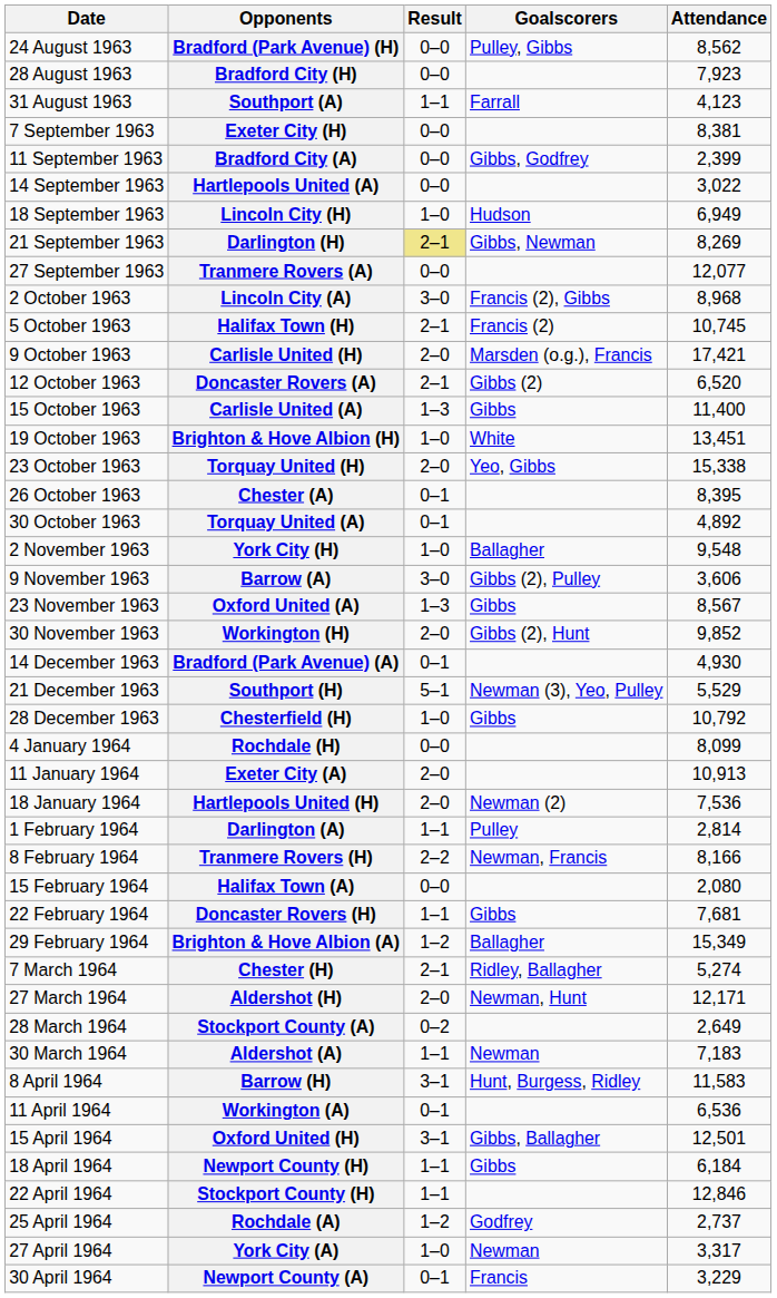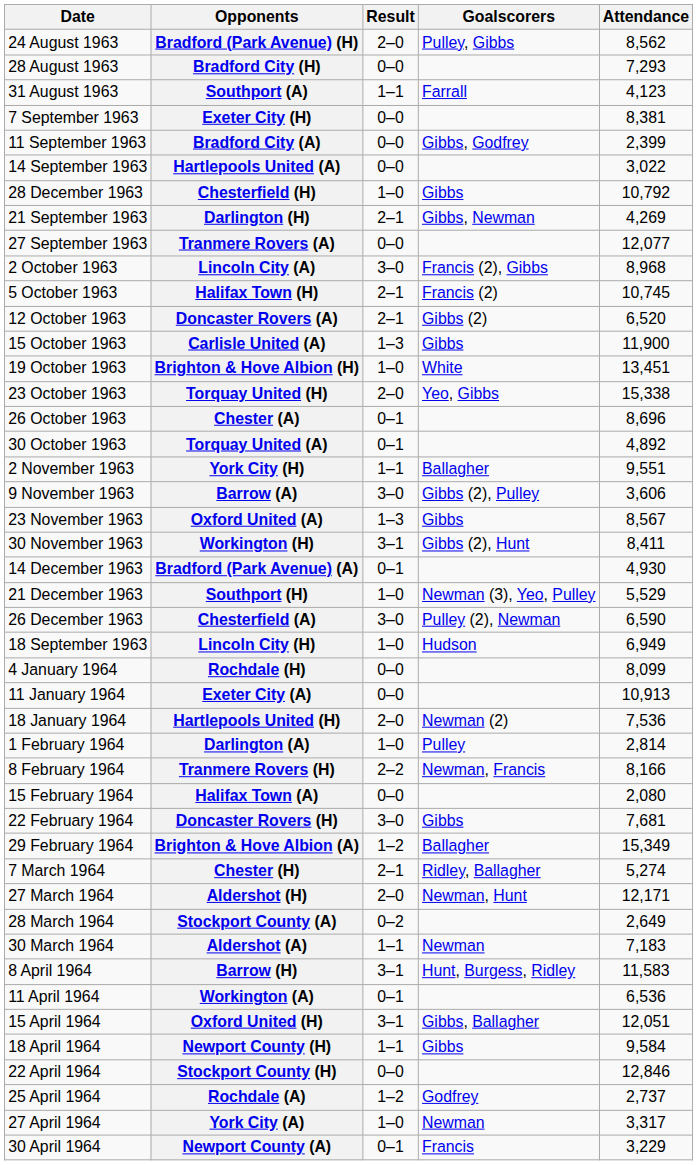Bradford (Park Avenue) (H) | Result: 0–0 -> 2–0
Bradford City (H) | Attendance: 7,923 -> 7,293
rows swapped: Lincoln City (H) <-> Chesterfield (H)
Darlington (H) | Result: khaki background -> no background
Darlington (H) | Attendance: 8,269 -> 4,269
- row: 9 October 1963 | Carlisle United (H) | 2–0 | Marsden (o.g.), Francis | 17,421
Carlisle United (A) | Attendance: 11,400 -> 11,900
Chester (A) | Attendance: 8,395 -> 8,696
York City (H) | Result: 1–0 -> 1–1
York City (H) | Attendance: 9,548 -> 9,551
Workington (H) | Result: 2–0 -> 3–1
Workington (H) | Attendance: 9,852 -> 8,411
Southport (H) | Result: 5–1 -> 1–0
+ row: 26 December 1963 | Chesterfield (A) | 3–0 | Pulley (2), Newman | 6,590
Exeter City (A) | Result: 2–0 -> 0–0
Darlington (A) | Result: 1–1 -> 1–0
Doncaster Rovers (H) | Result: 1–1 -> 3–0
Oxford United (H) | Attendance: 12,501 -> 12,051
Newport County (H) | Attendance: 6,184 -> 9,584
Stockport County (H) | Result: 1–1 -> 0–0
